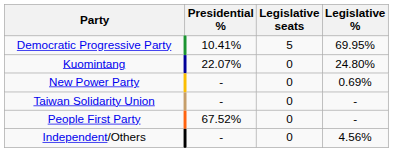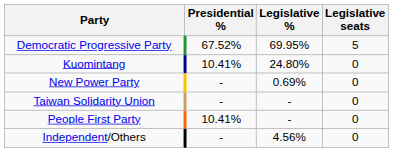columns swapped: Legislative seats <-> Legislative %
Democratic Progressive Party | Presidential %: 10.41% -> 67.52%
Kuomintang | Presidential %: 22.07% -> 10.41%
People First Party | Presidential %: 67.52% -> 10.41%
